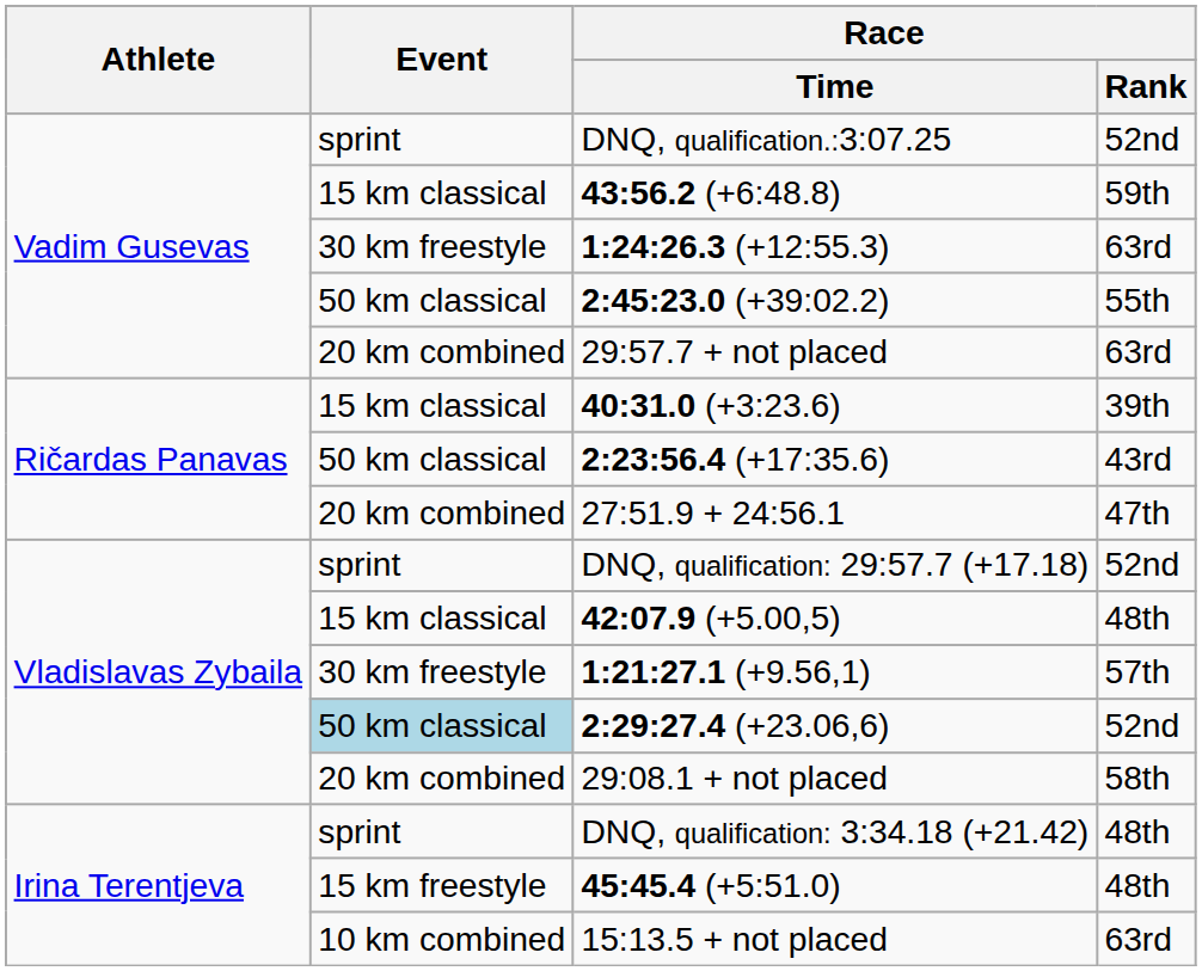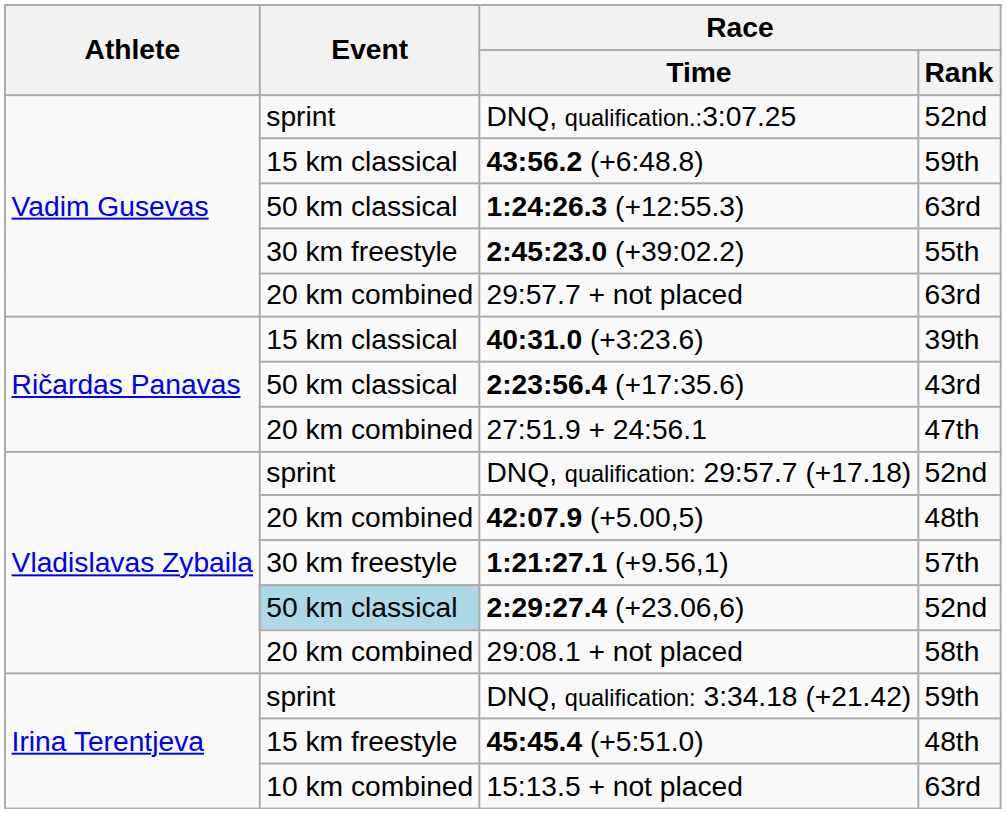1:24:26.3 (+12:55.3) | Event: 30 km freestyle -> 50 km classical
2:45:23.0 (+39:02.2) | Event: 50 km classical -> 30 km freestyle
42:07.9 (+5.00,5) | Event: 15 km classical -> 20 km combined
DNQ, qualification: 3:34.18 (+21.42) | Race / Rank: 48th -> 59th
